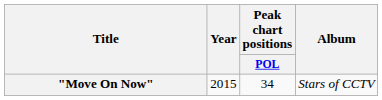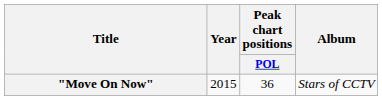"Move On Now" | Peak chart positions / POL: 34 -> 36
